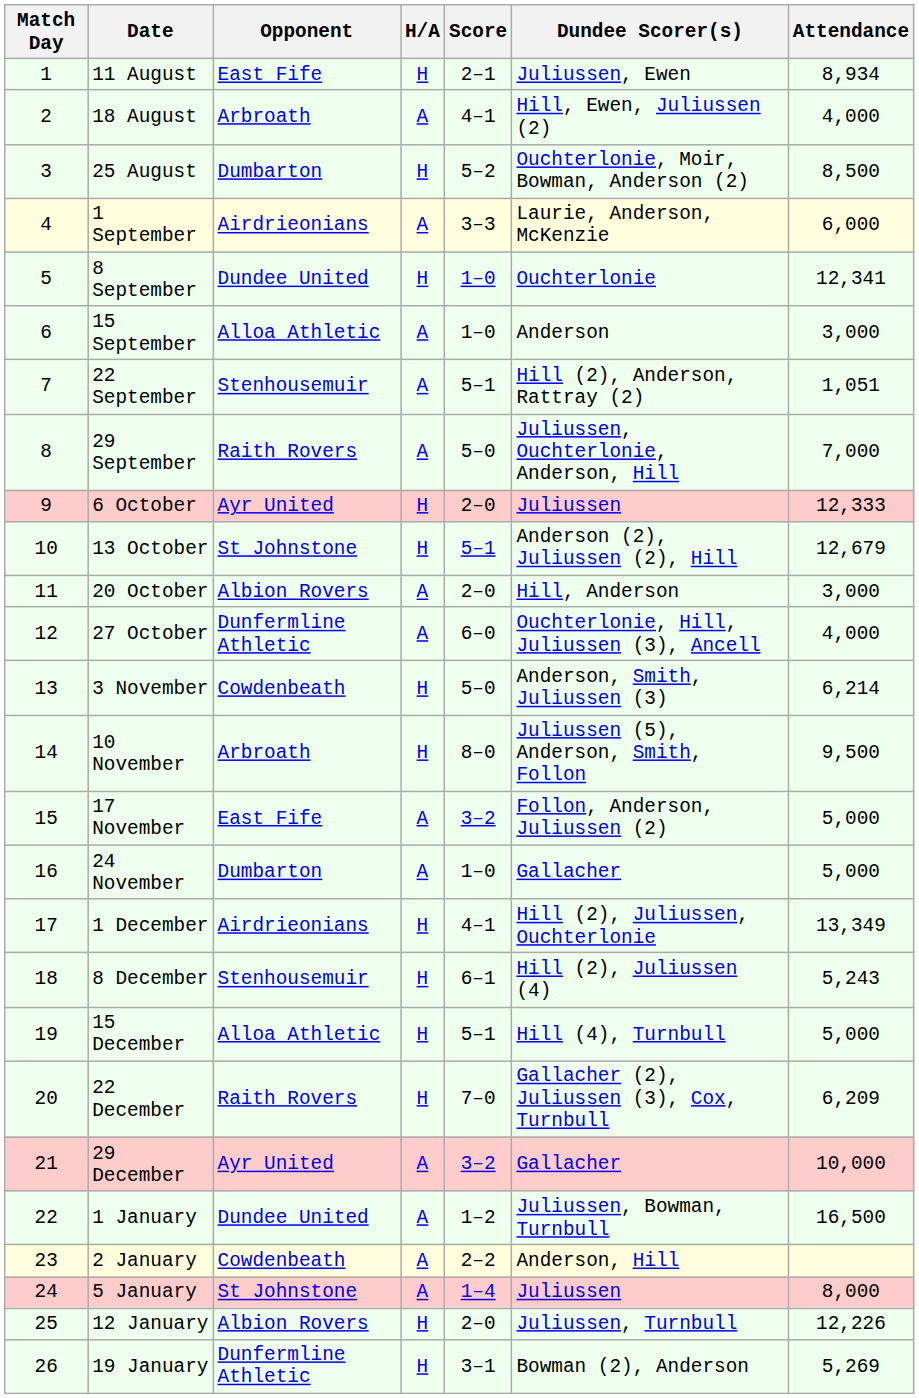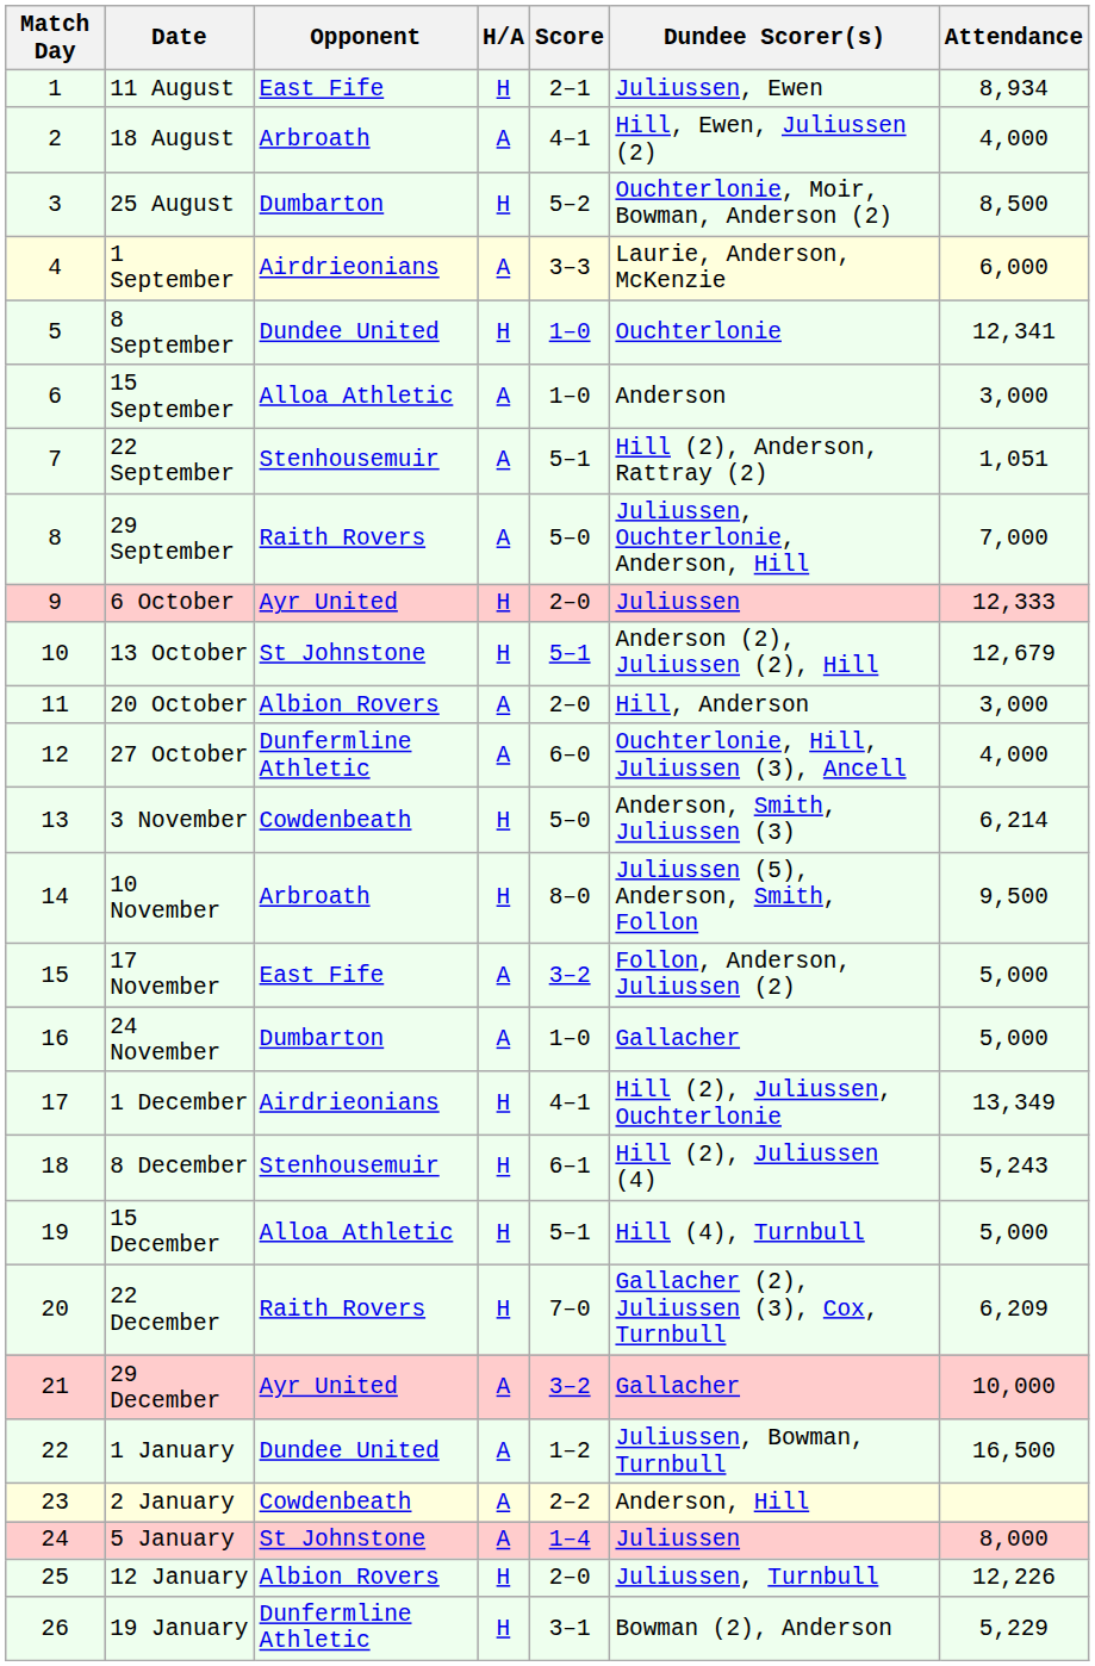19 January | Attendance: 5,269 -> 5,229
